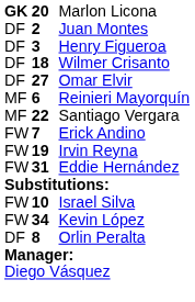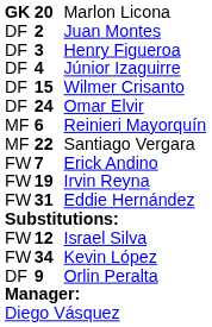+ row: DF | 4 | Júnior Izaguirre
Wilmer Crisanto | column 2: 18 -> 15
Omar Elvir | column 2: 27 -> 24
Israel Silva | column 2: 10 -> 12
Orlin Peralta | column 2: 8 -> 9
